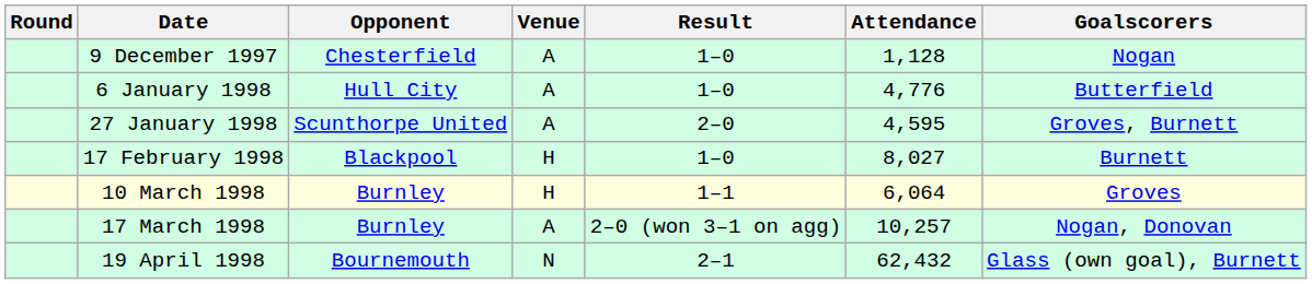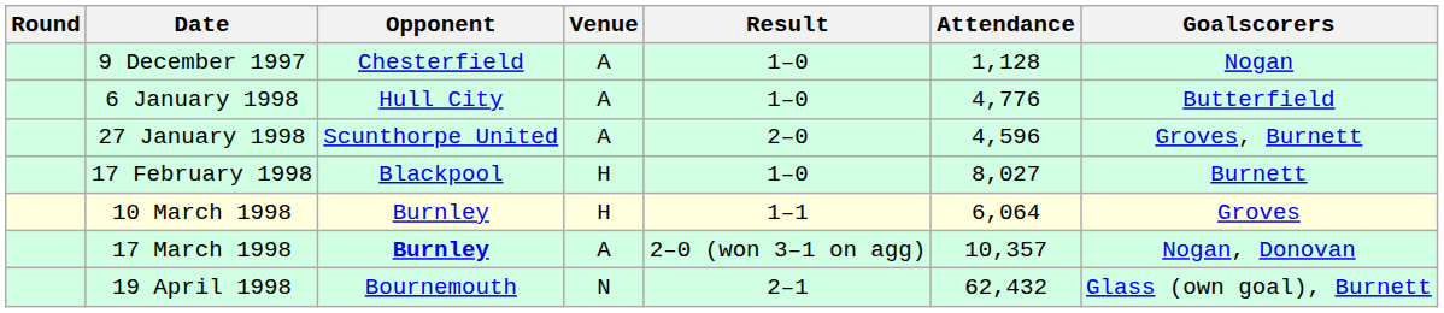27 January 1998 | Attendance: 4,595 -> 4,596
17 March 1998 | Opponent: normal -> bold
17 March 1998 | Attendance: 10,257 -> 10,357
